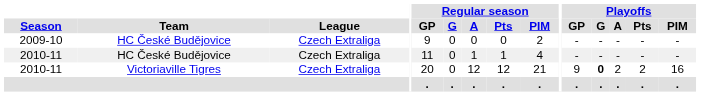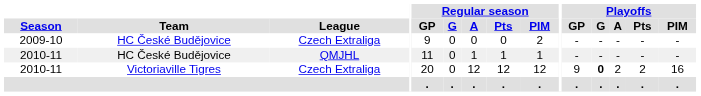2010-11 / HC České Budějovice | League: Czech Extraliga -> QMJHL
2010-11 / HC České Budějovice | Regular season / PIM: 4 -> 1
2010-11 / Victoriaville Tigres | Regular season / PIM: 21 -> 12
